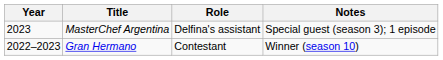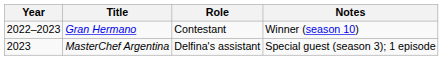rows swapped: Gran Hermano <-> MasterChef Argentina
